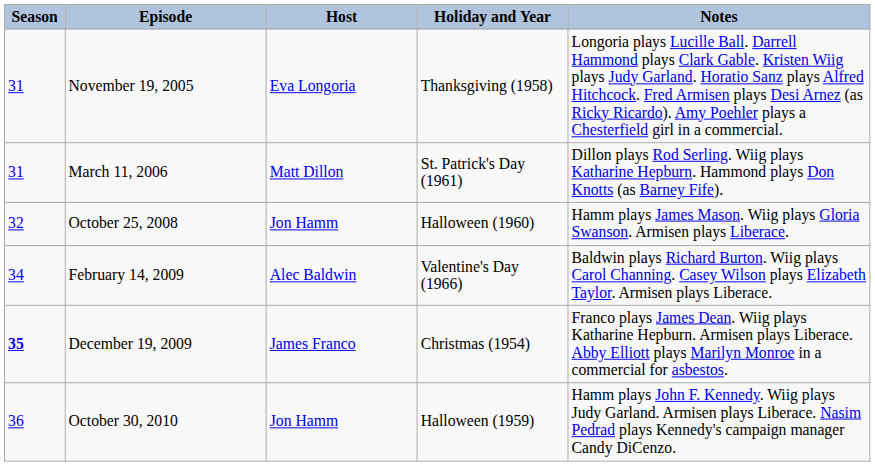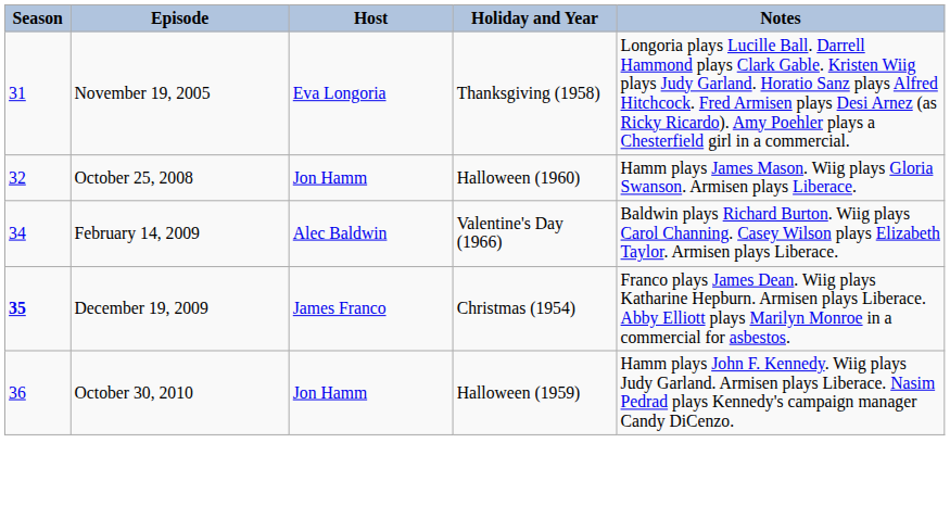- row: 31 | March 11, 2006 | Matt Dillon | St. Patrick's Day (1961) | Dillon plays Rod Serling. Wiig plays Katharine Hepburn. Hammond plays Don Knotts (as Barney Fife).
